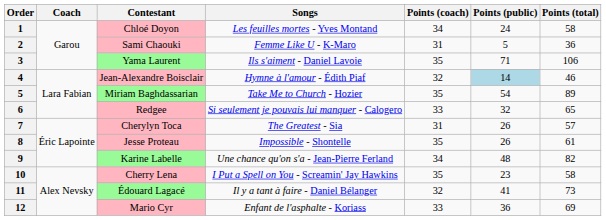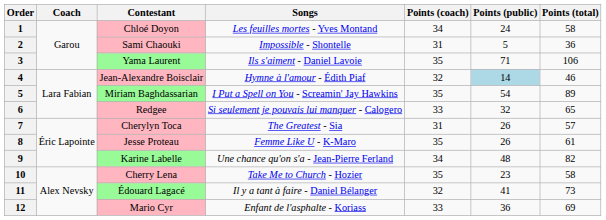Sami Chaouki | Songs: Femme Like U - K-Maro -> Impossible - Shontelle
Miriam Baghdassarian | Songs: Take Me to Church - Hozier -> I Put a Spell on You - Screamin' Jay Hawkins
Jesse Proteau | Songs: Impossible - Shontelle -> Femme Like U - K-Maro
Cherry Lena | Songs: I Put a Spell on You - Screamin' Jay Hawkins -> Take Me to Church - Hozier
